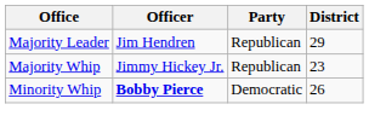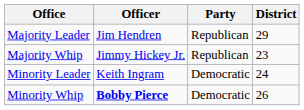+ row: Minority Leader | Keith Ingram | Democratic | 24
